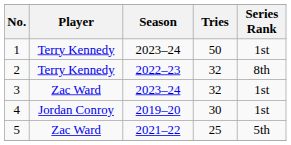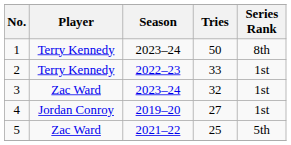1 | Series Rank: 1st -> 8th
2 | Tries: 32 -> 33
2 | Series Rank: 8th -> 1st
4 | Tries: 30 -> 27
